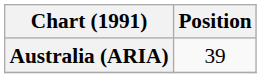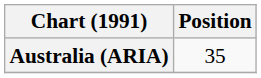Australia (ARIA) | Position: 39 -> 35
